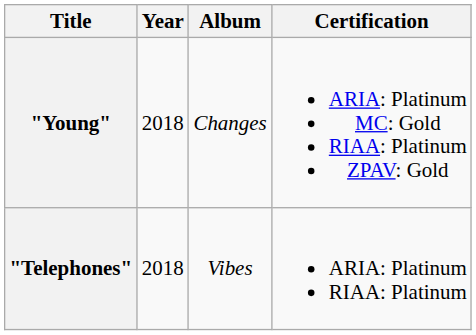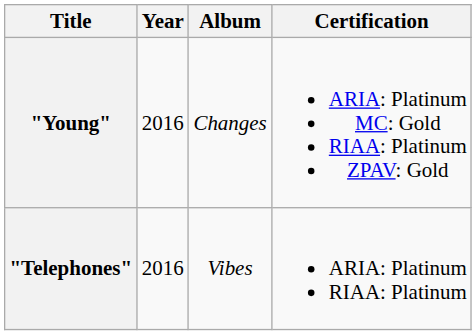"Young" | Year: 2018 -> 2016
"Telephones" | Year: 2018 -> 2016
